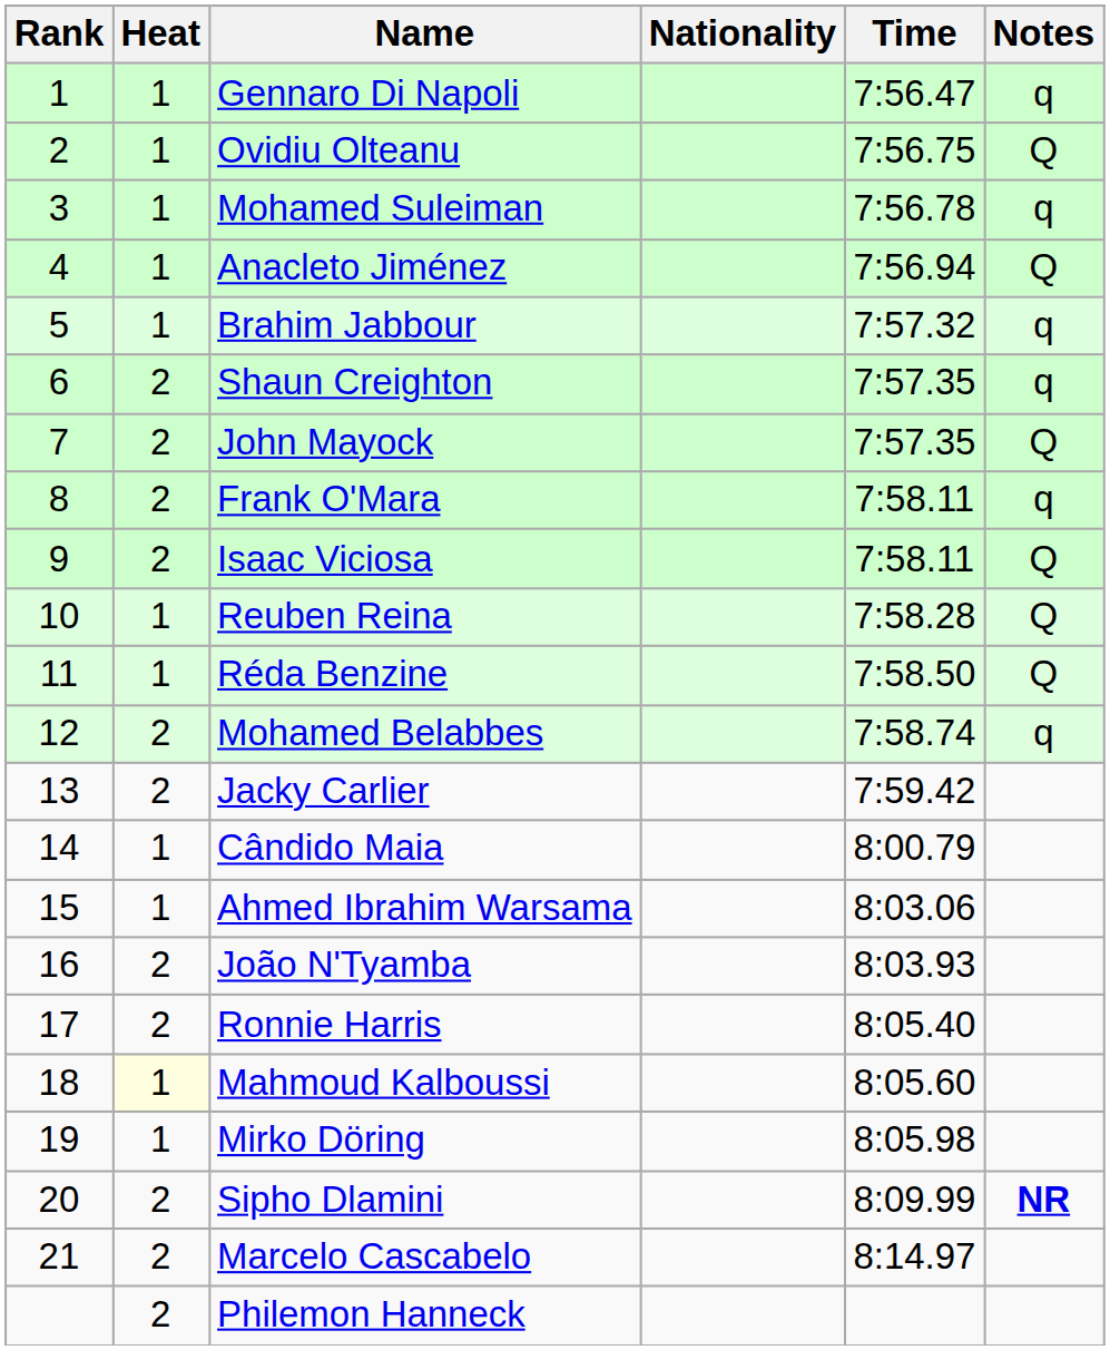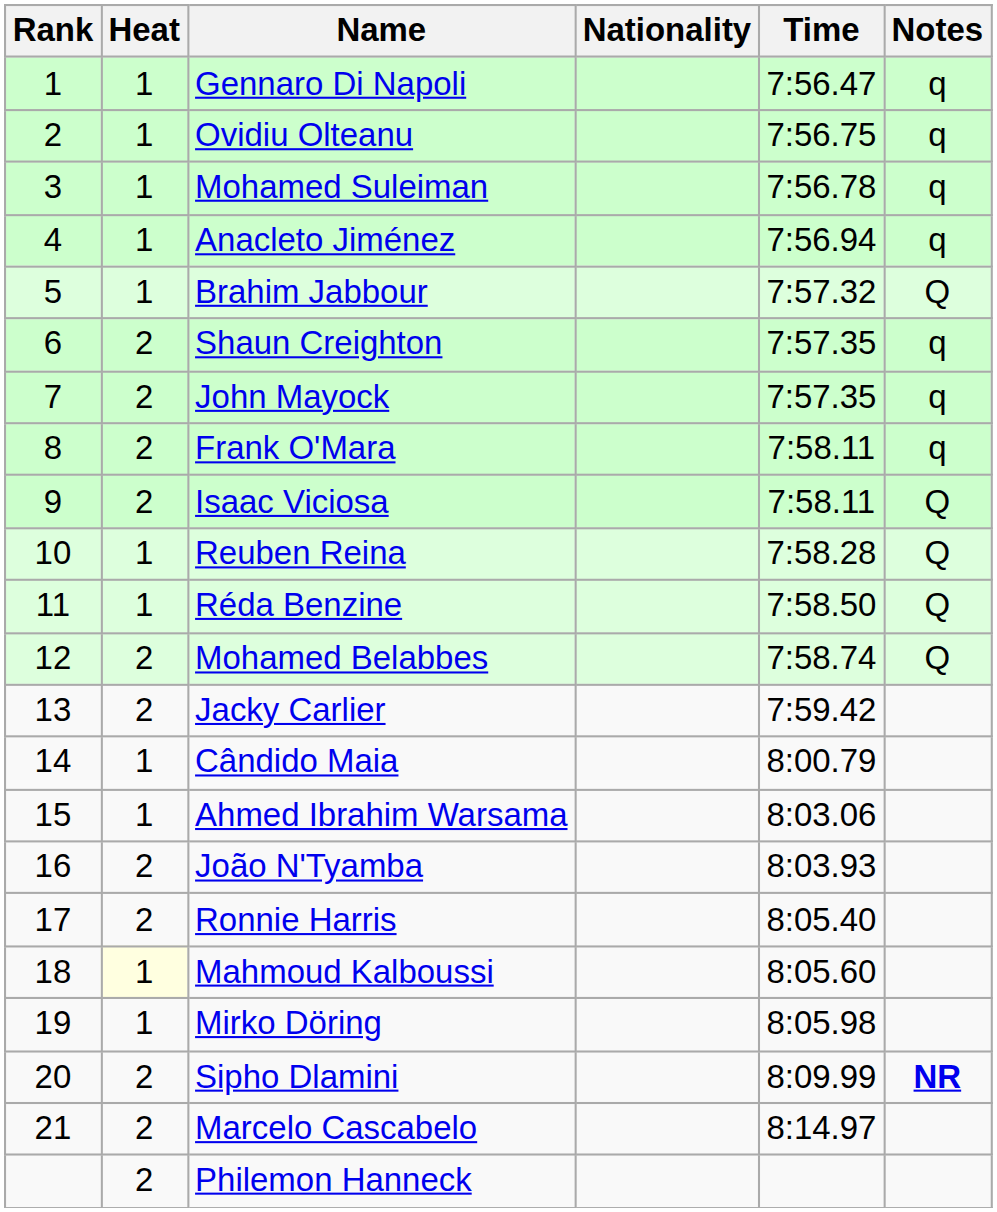Ovidiu Olteanu | Notes: Q -> q
Anacleto Jiménez | Notes: Q -> q
Brahim Jabbour | Notes: q -> Q
John Mayock | Notes: Q -> q
Mohamed Belabbes | Notes: q -> Q
